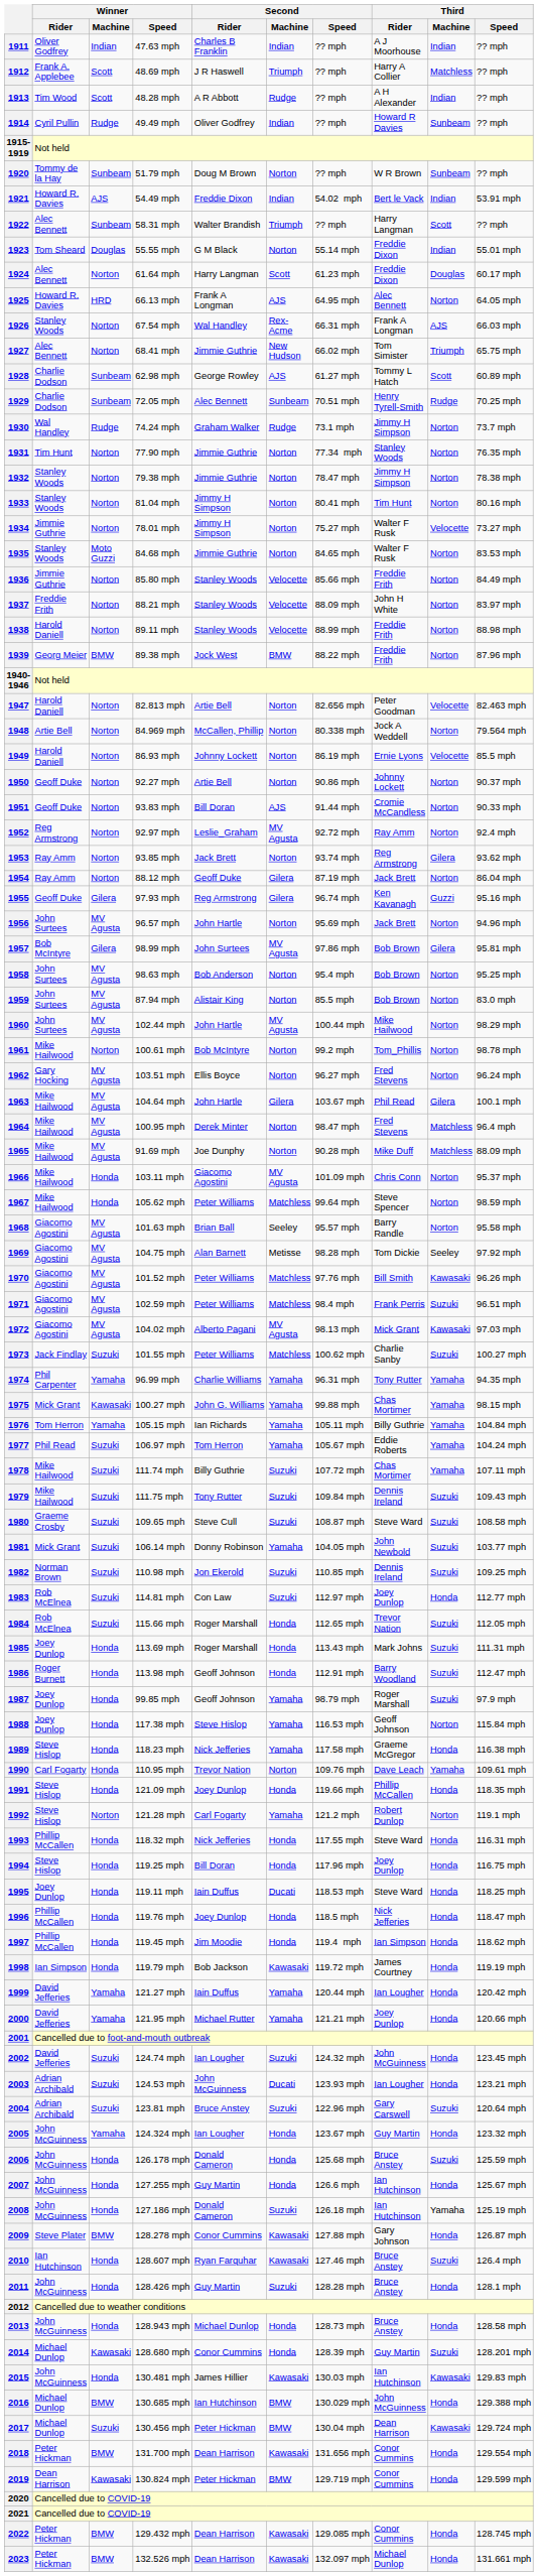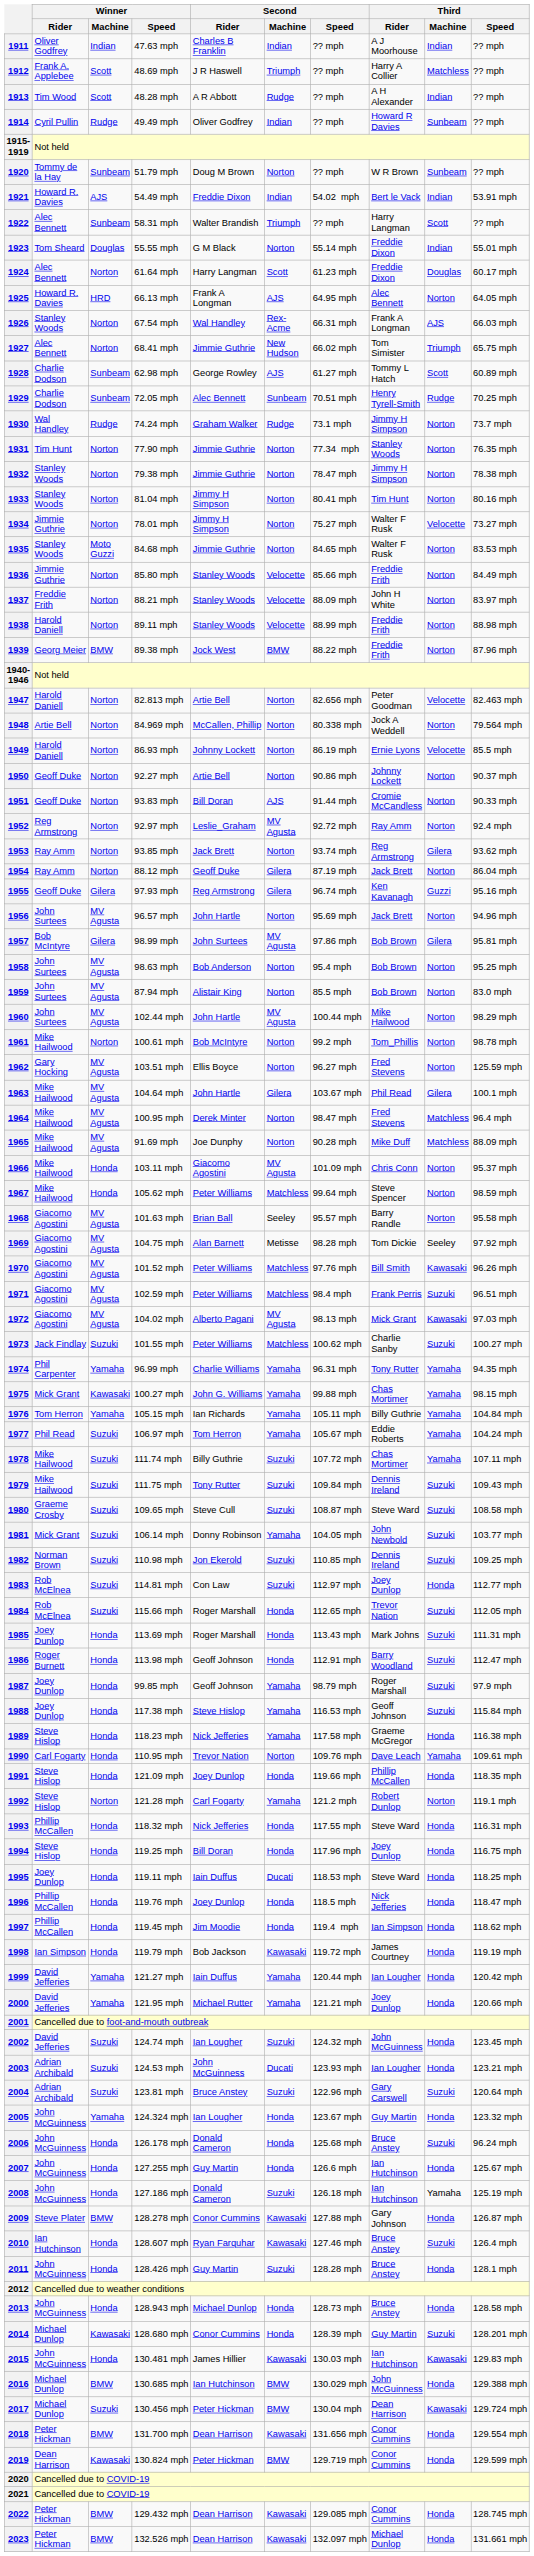1962 | Third / Speed: 96.24 mph -> 125.59 mph
1988 | Third / Machine: Norton -> Suzuki
2006 | Third / Speed: 125.59 mph -> 96.24 mph
